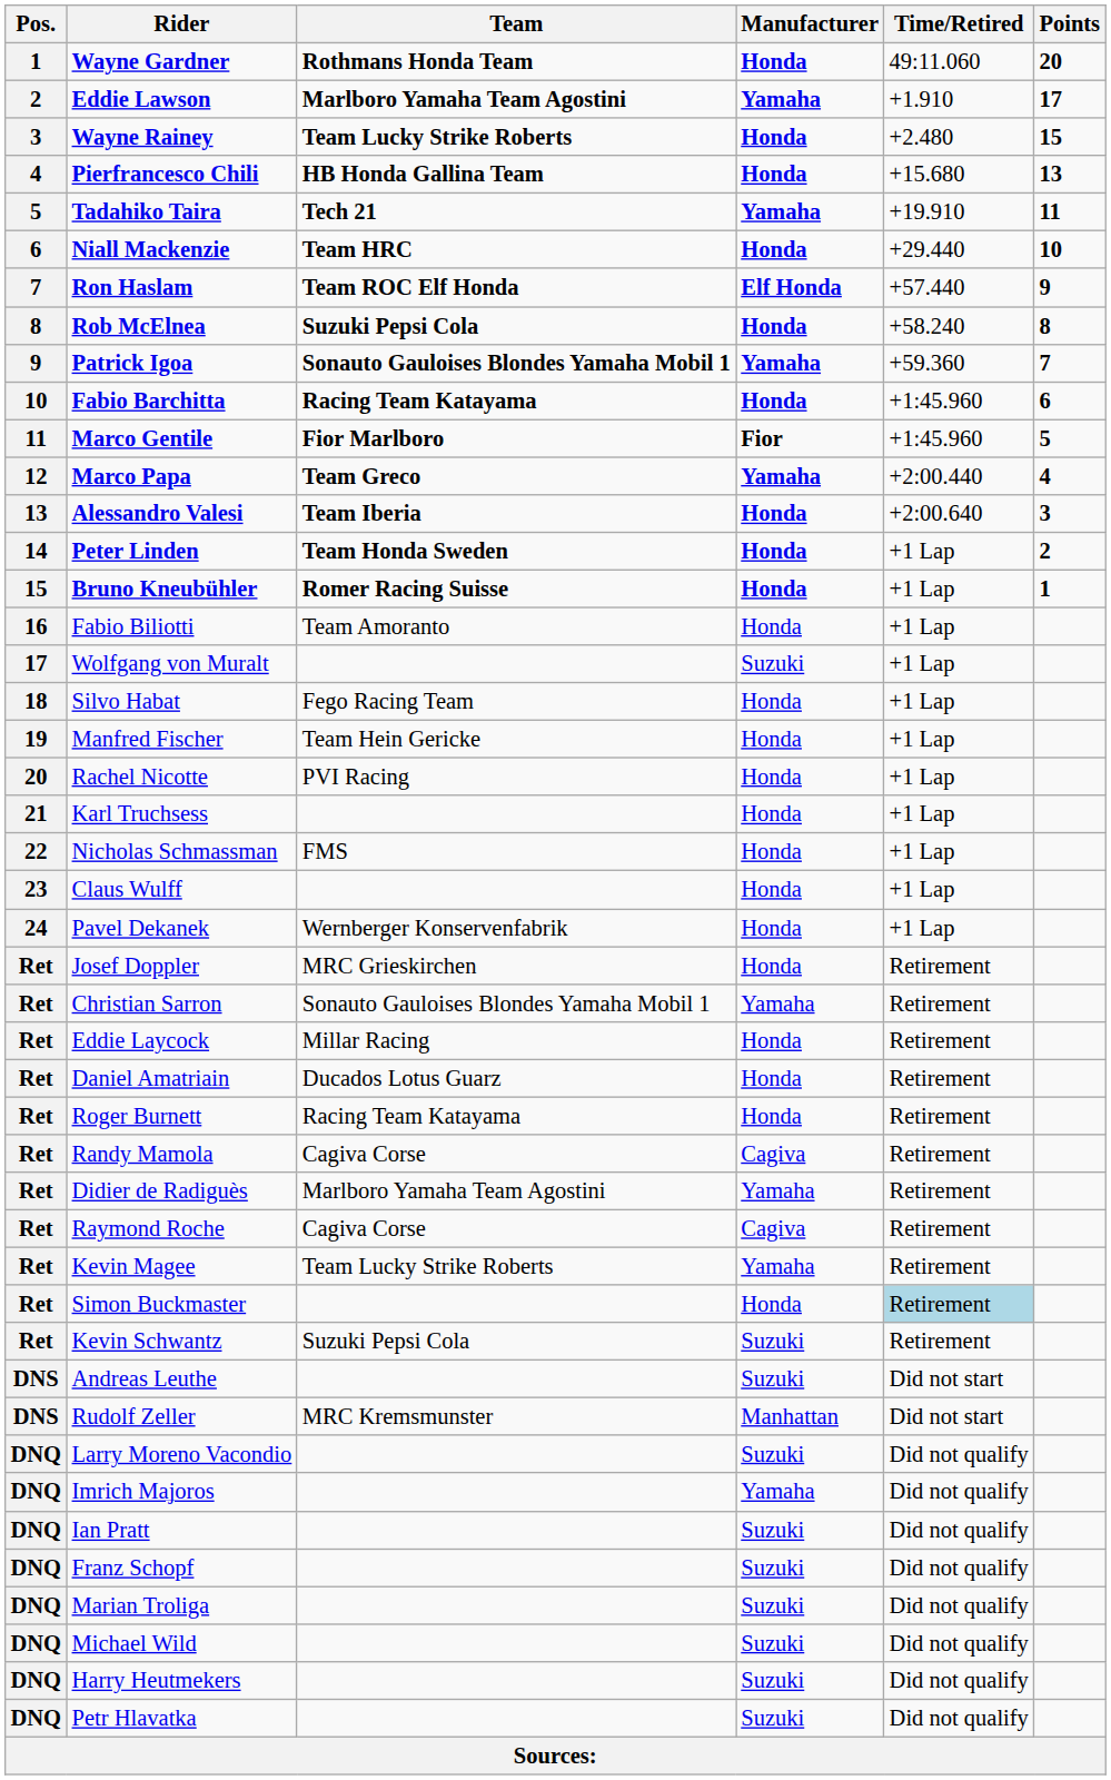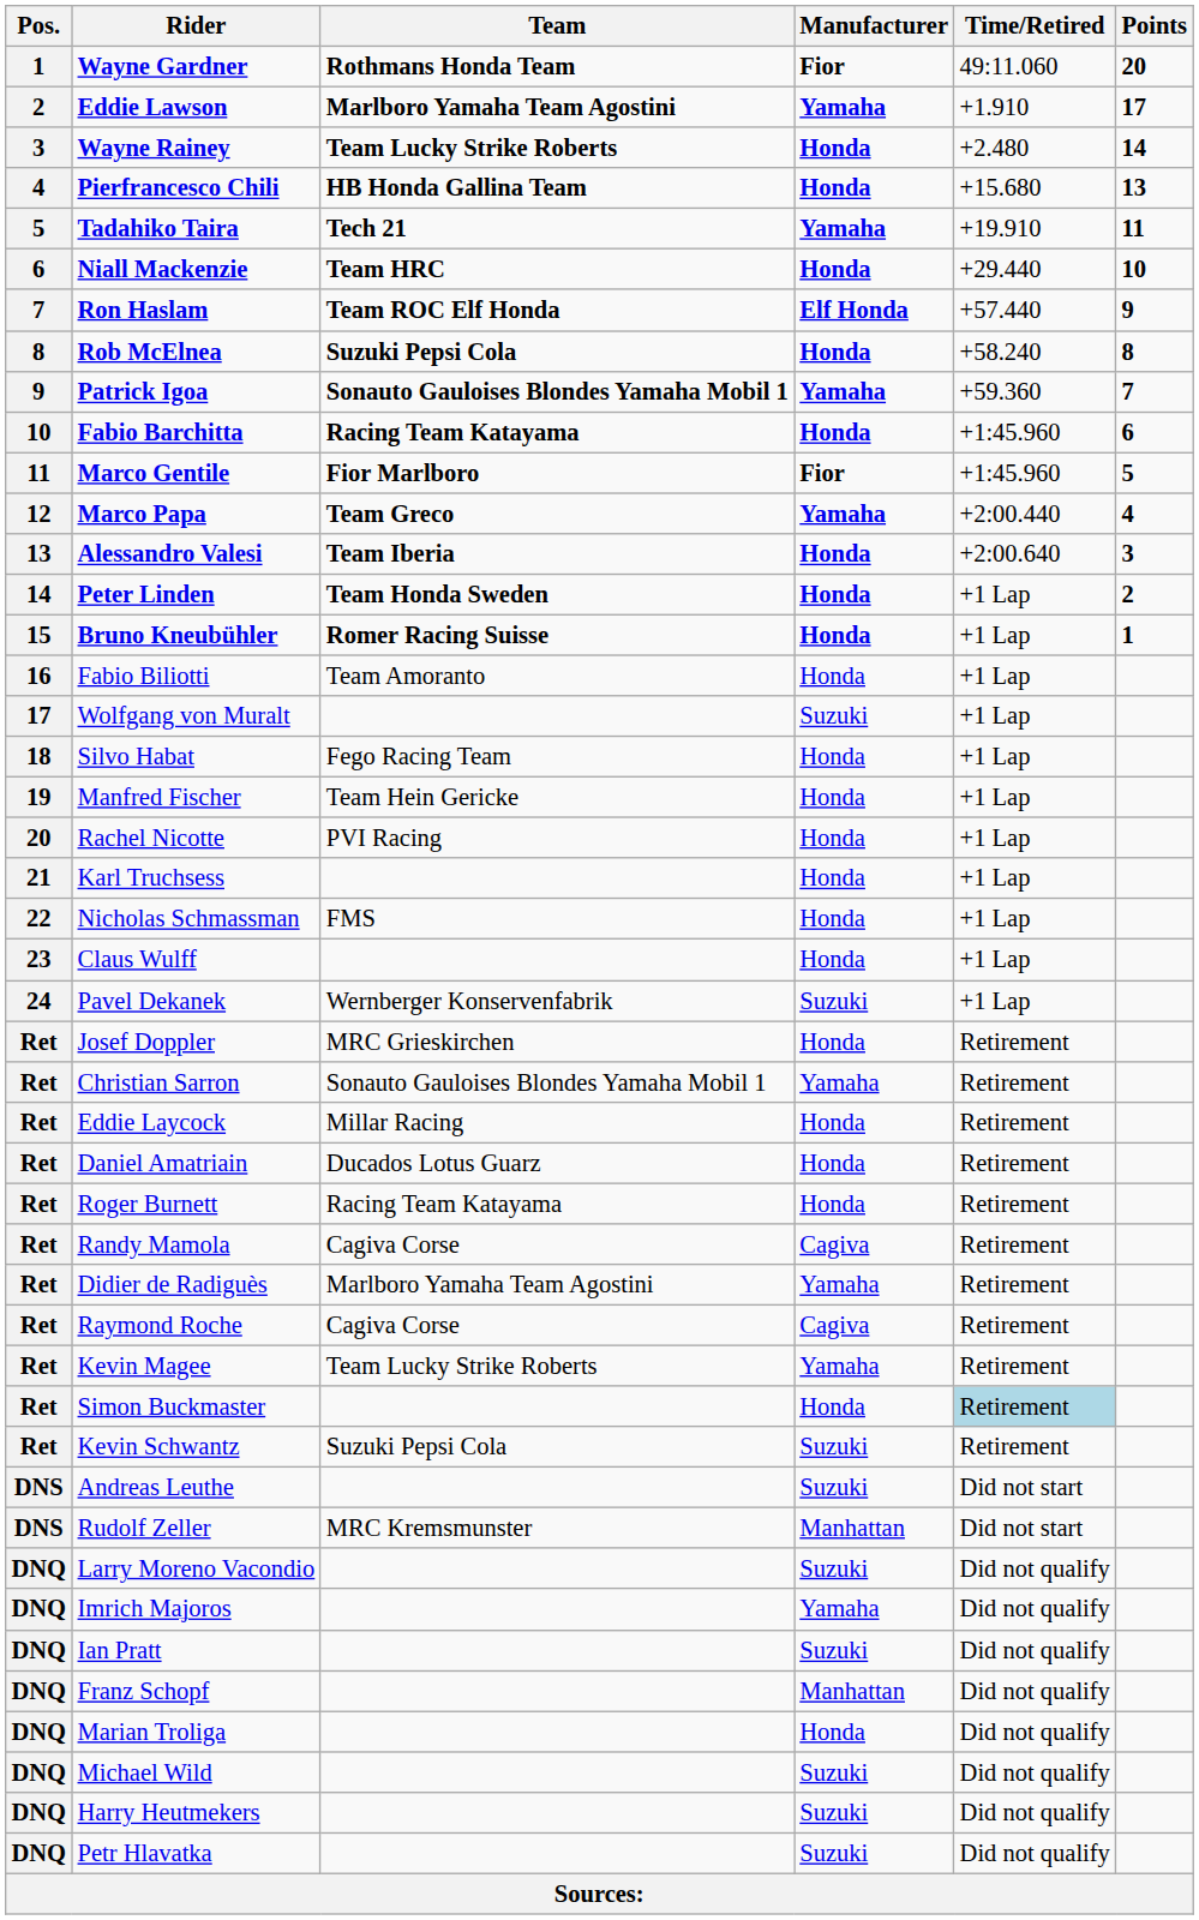Wayne Gardner | Manufacturer: Honda -> Fior
Wayne Rainey | Points: 15 -> 14
Pavel Dekanek | Manufacturer: Honda -> Suzuki
Franz Schopf | Manufacturer: Suzuki -> Manhattan
Marian Troliga | Manufacturer: Suzuki -> Honda
